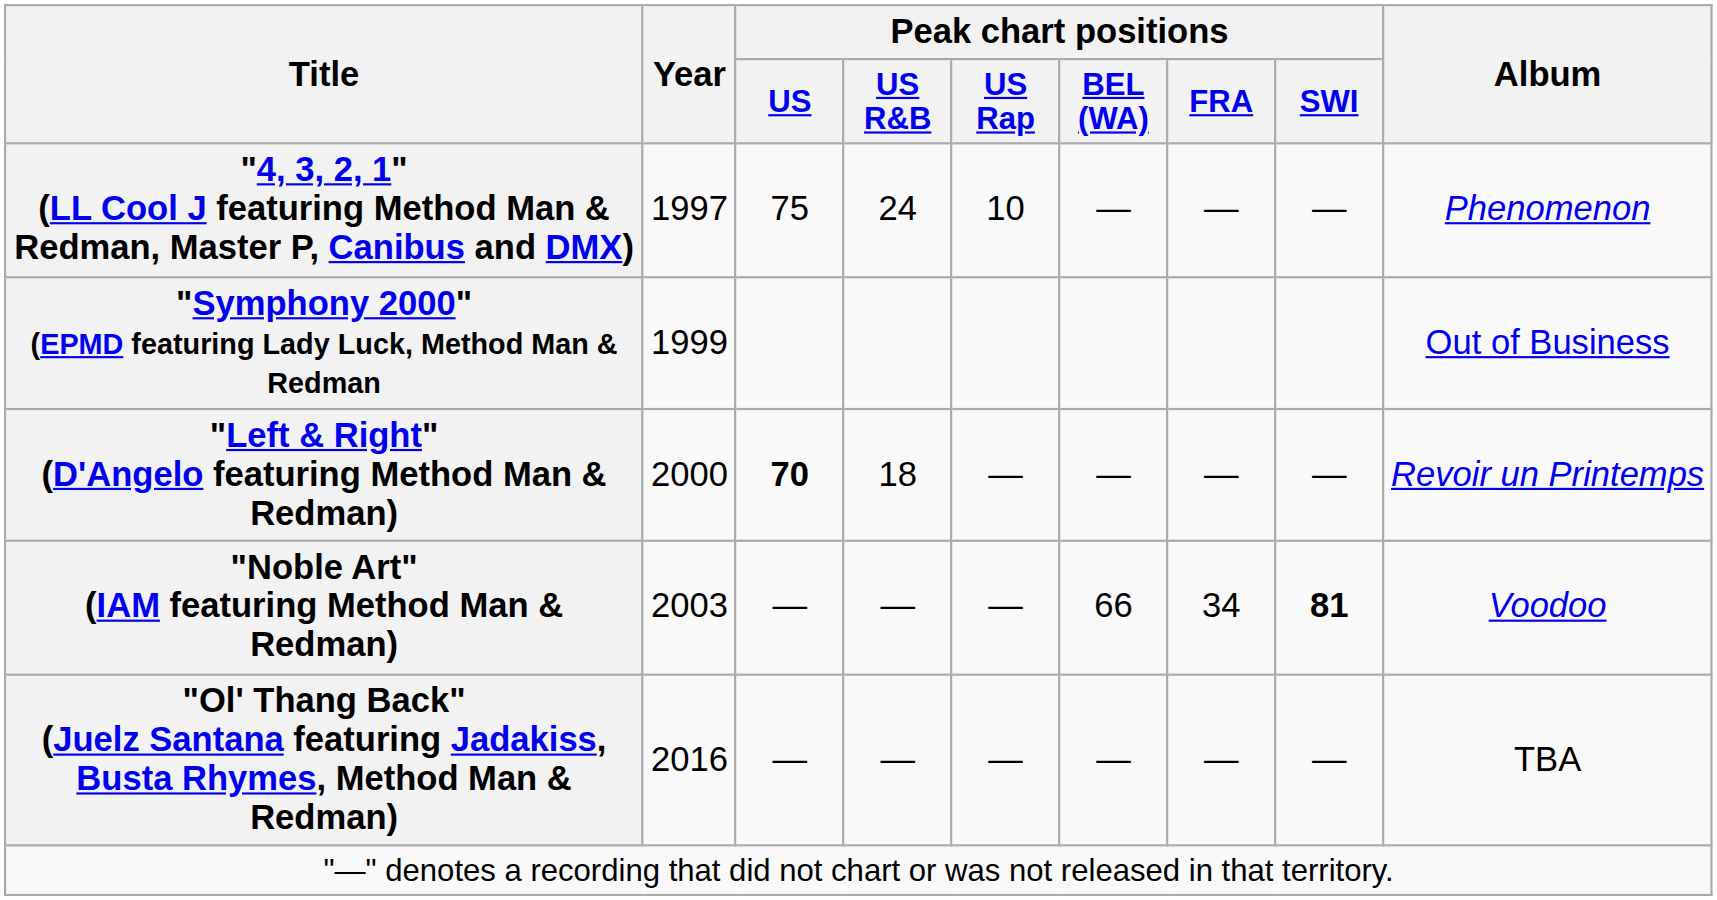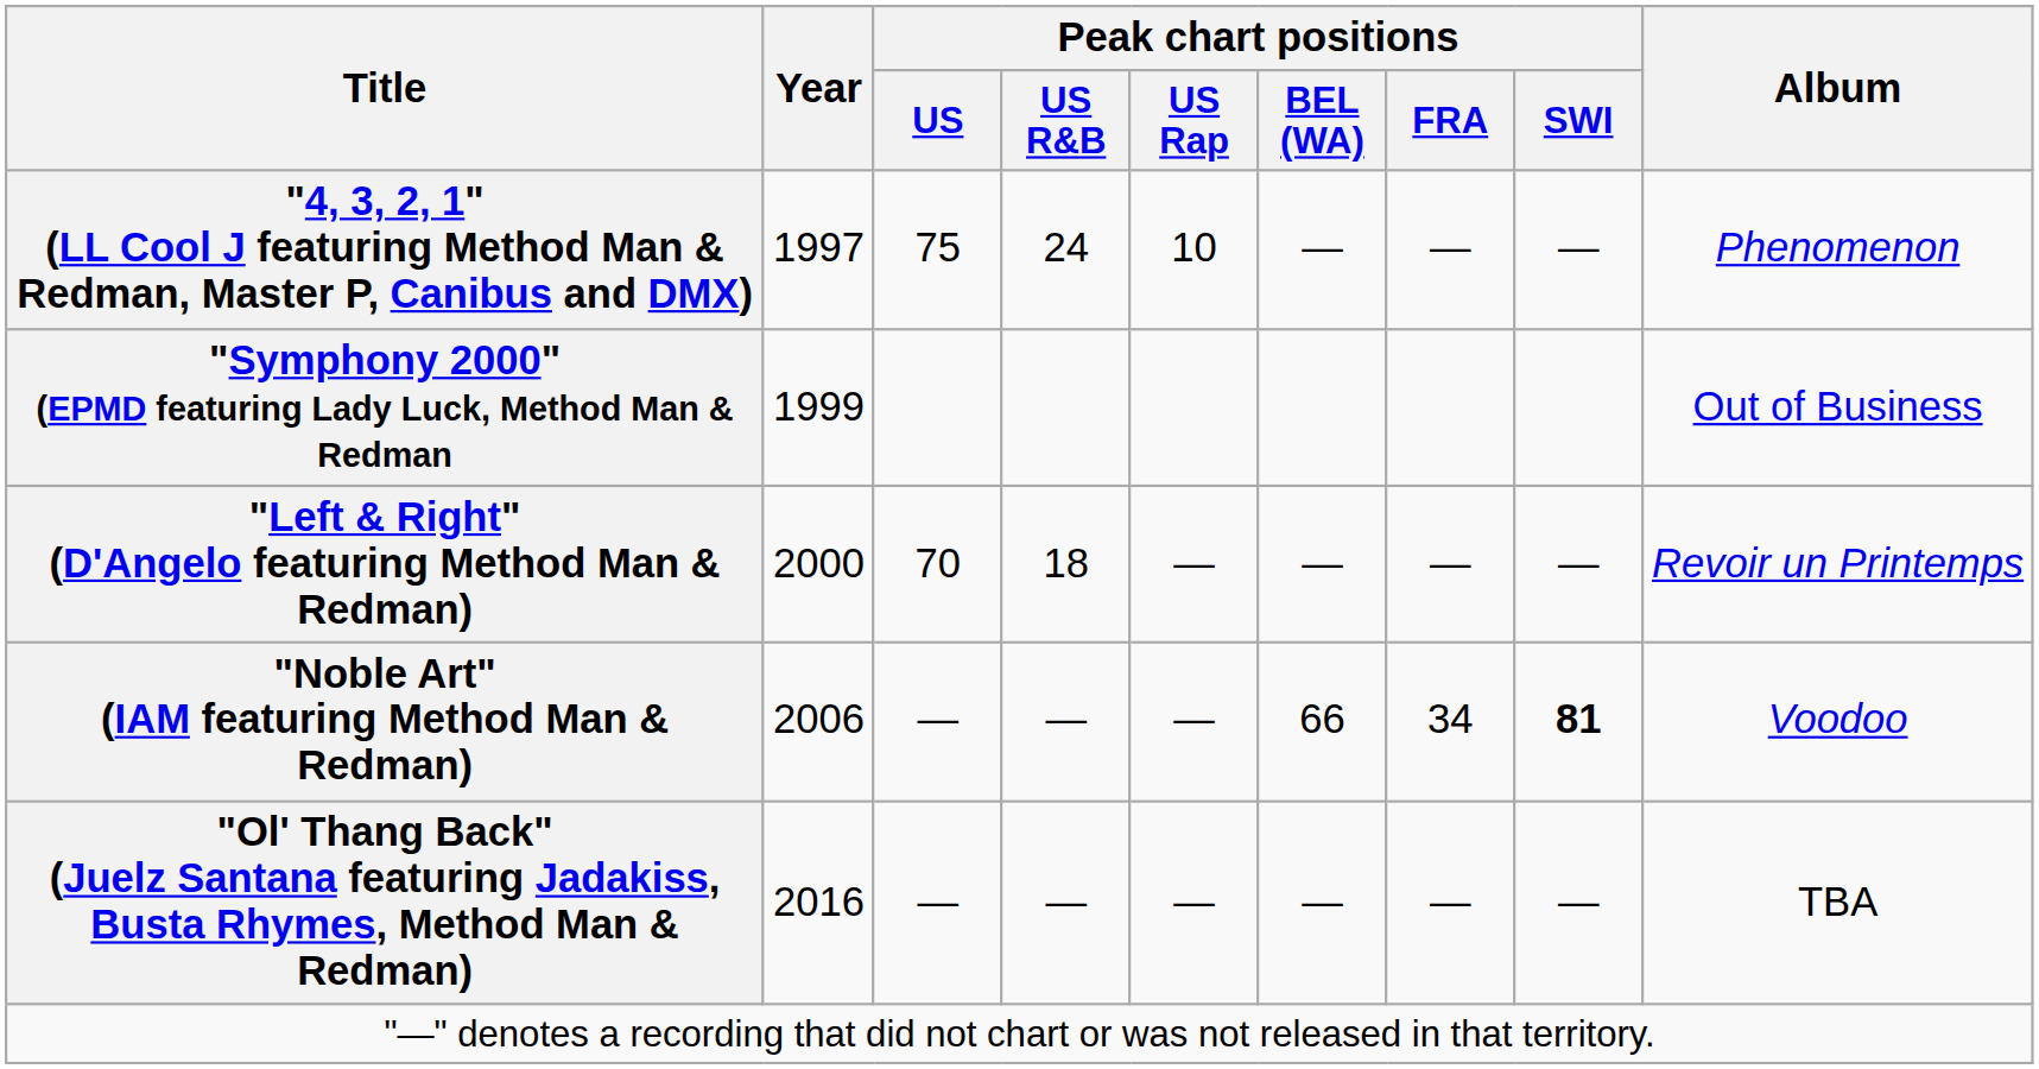"Left & Right" (D'Angelo featuring Method Man & Redman) | Peak chart positions / US: bold -> normal
"Noble Art" (IAM featuring Method Man & Redman) | Year: 2003 -> 2006
